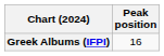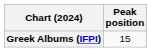Greek Albums (IFPI) | Peak position: 16 -> 15
